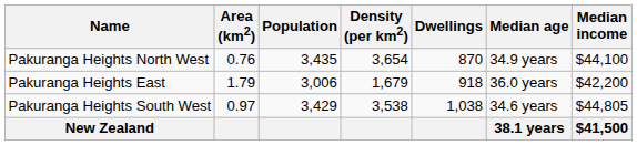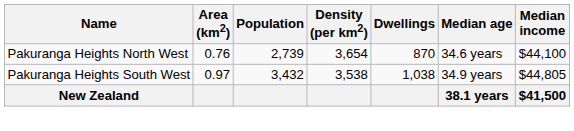Pakuranga Heights North West | Population: 3,435 -> 2,739
Pakuranga Heights North West | Median age: 34.9 years -> 34.6 years
- row: Pakuranga Heights East | 1.79 | 3,006 | 1,679 | 918 | 36.0 years | $42,200
Pakuranga Heights South West | Population: 3,429 -> 3,432
Pakuranga Heights South West | Median age: 34.6 years -> 34.9 years
